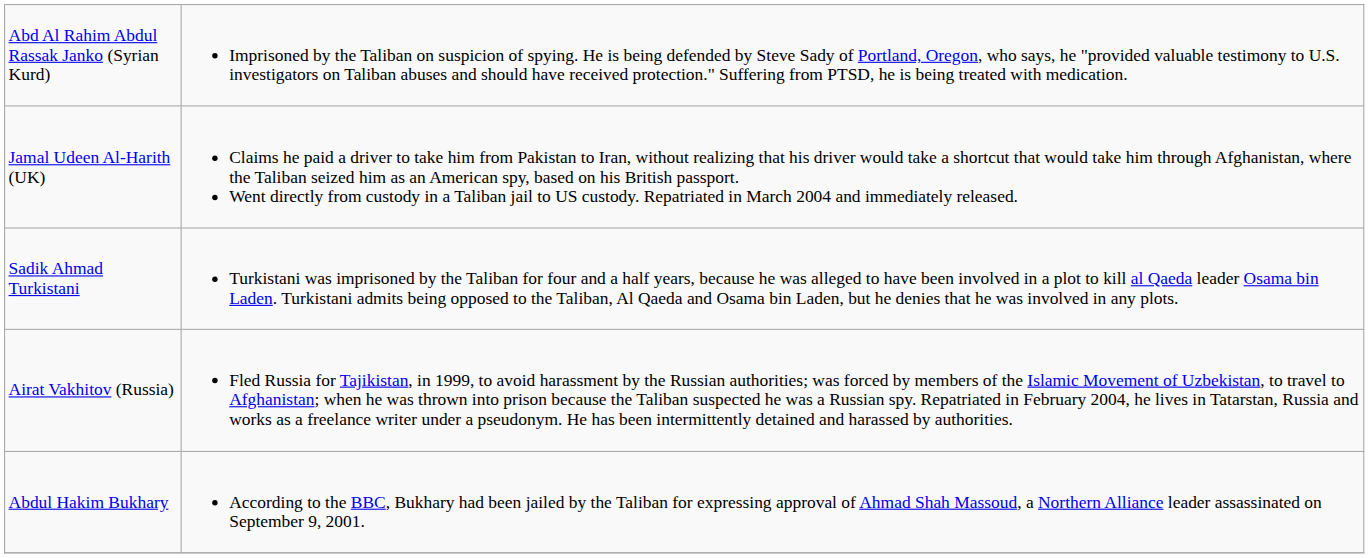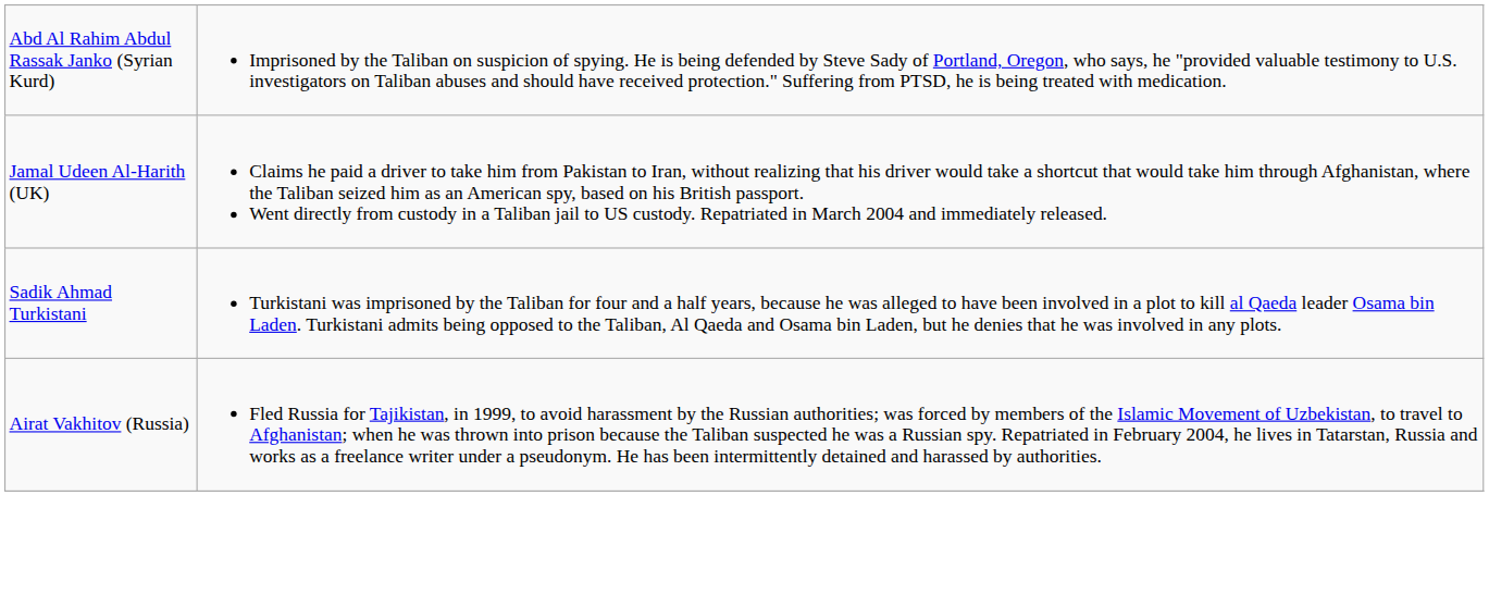- row: Abdul Hakim Bukhary | According to the BBC, Bukhary had been jailed by the Taliban for expressing approval of Ahmad Shah Massoud, a Northern Alliance leader assassinated on September 9, 2001.
